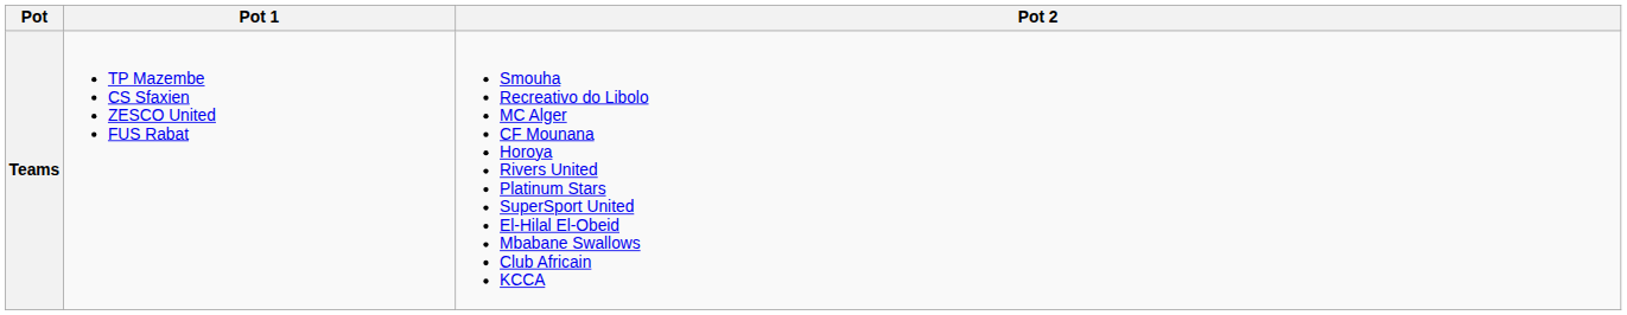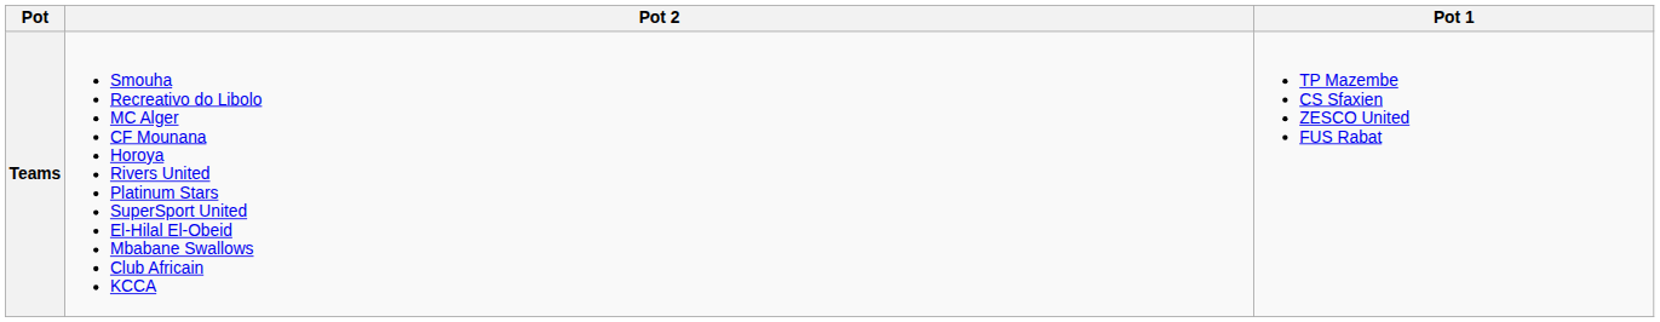columns swapped: Pot 1 <-> Pot 2
